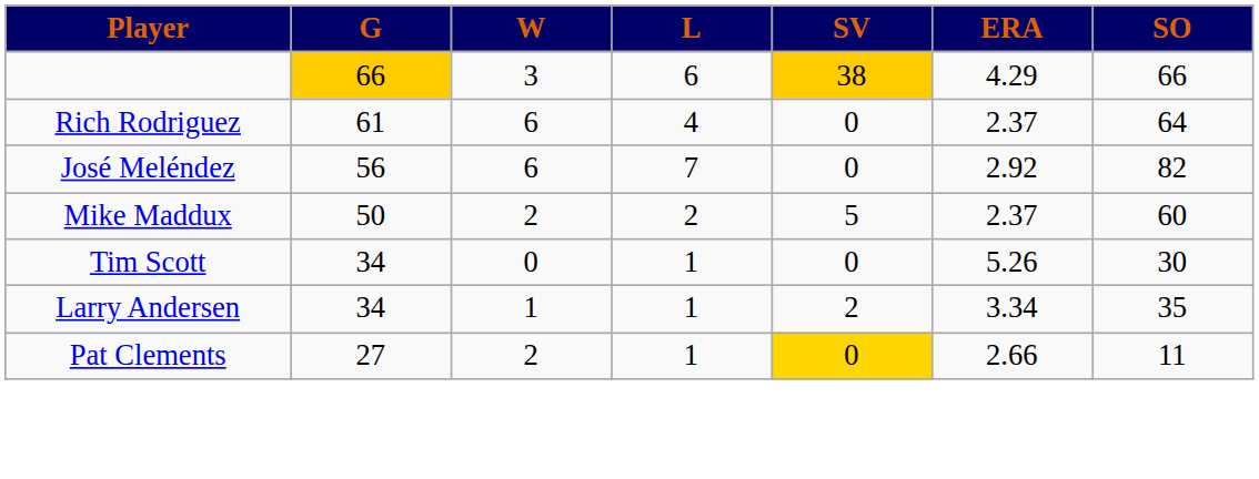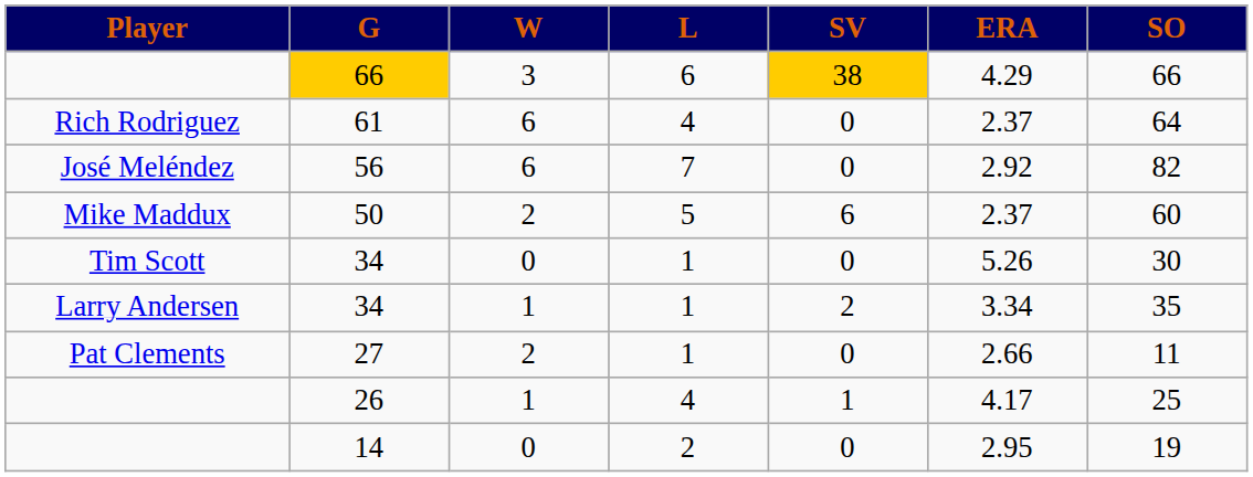50 | L: 2 -> 5
50 | SV: 5 -> 6
27 | SV: gold background -> no background
+ row: 26 | 1 | 4 | 1 | 4.17 | 25
+ row: 14 | 0 | 2 | 0 | 2.95 | 19
